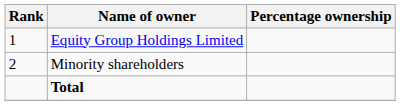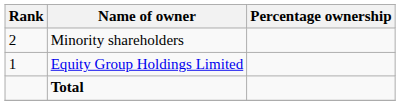rows swapped: Equity Group Holdings Limited <-> Minority shareholders
